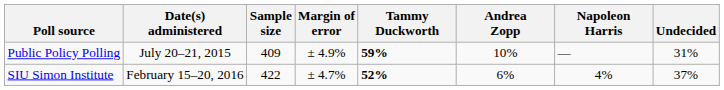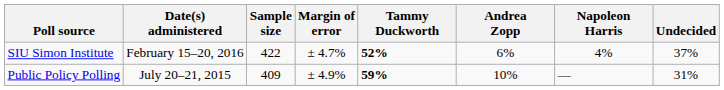rows swapped: SIU Simon Institute <-> Public Policy Polling
